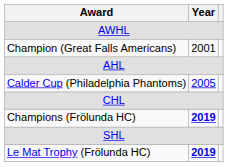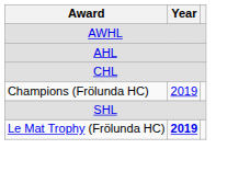- row: Champion (Great Falls Americans) | 2001
- row: Calder Cup (Philadelphia Phantoms) | 2005
Champions (Frölunda HC) | Year: bold -> normal
